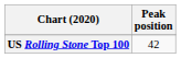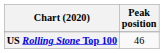US Rolling Stone Top 100 | Peak position: 42 -> 46
